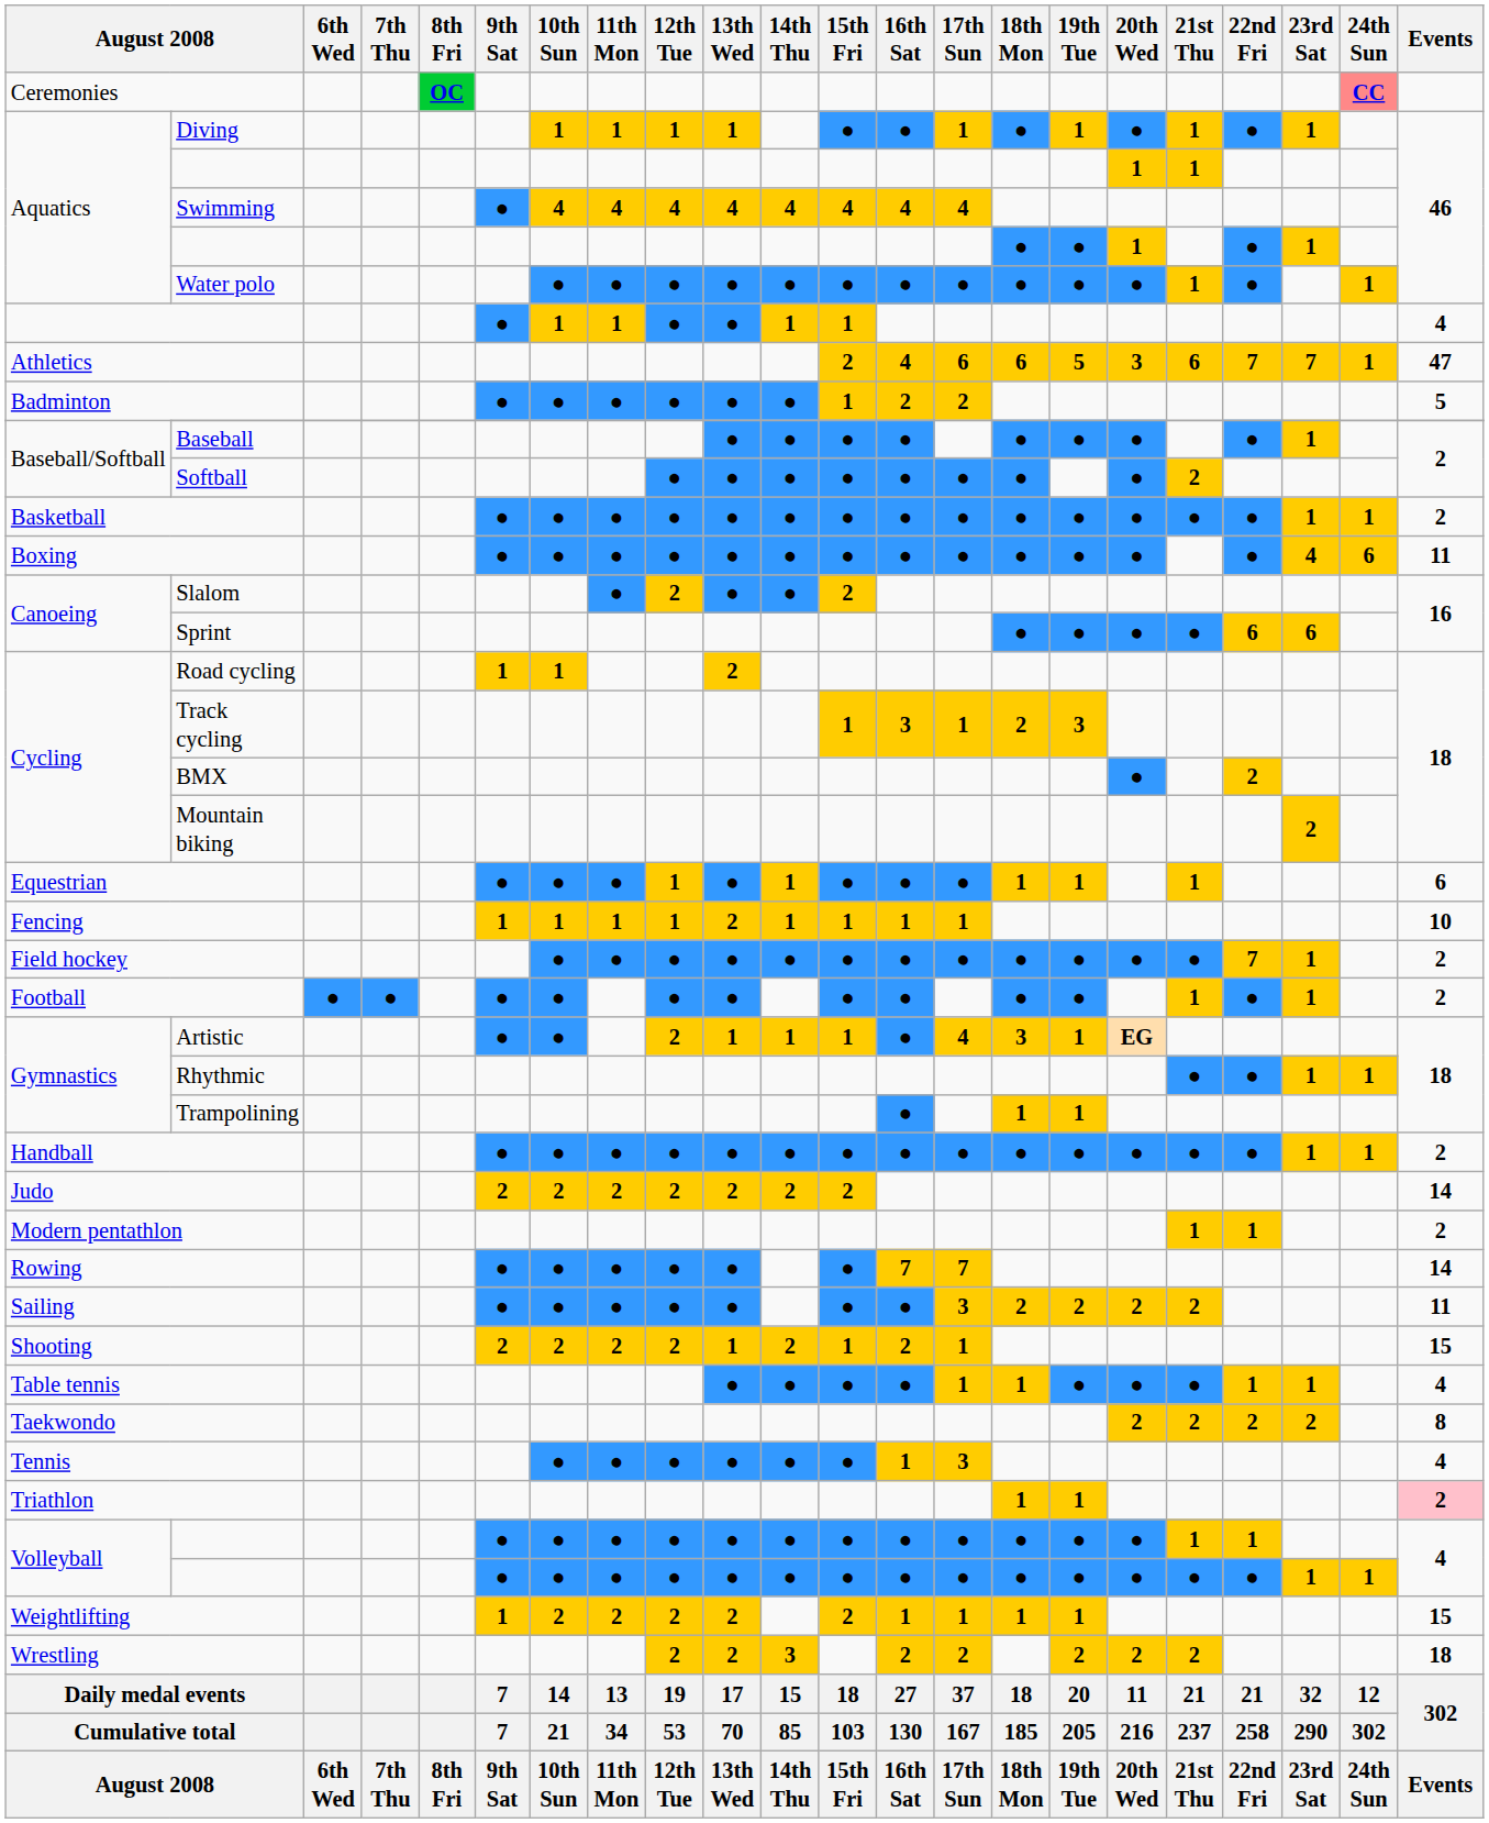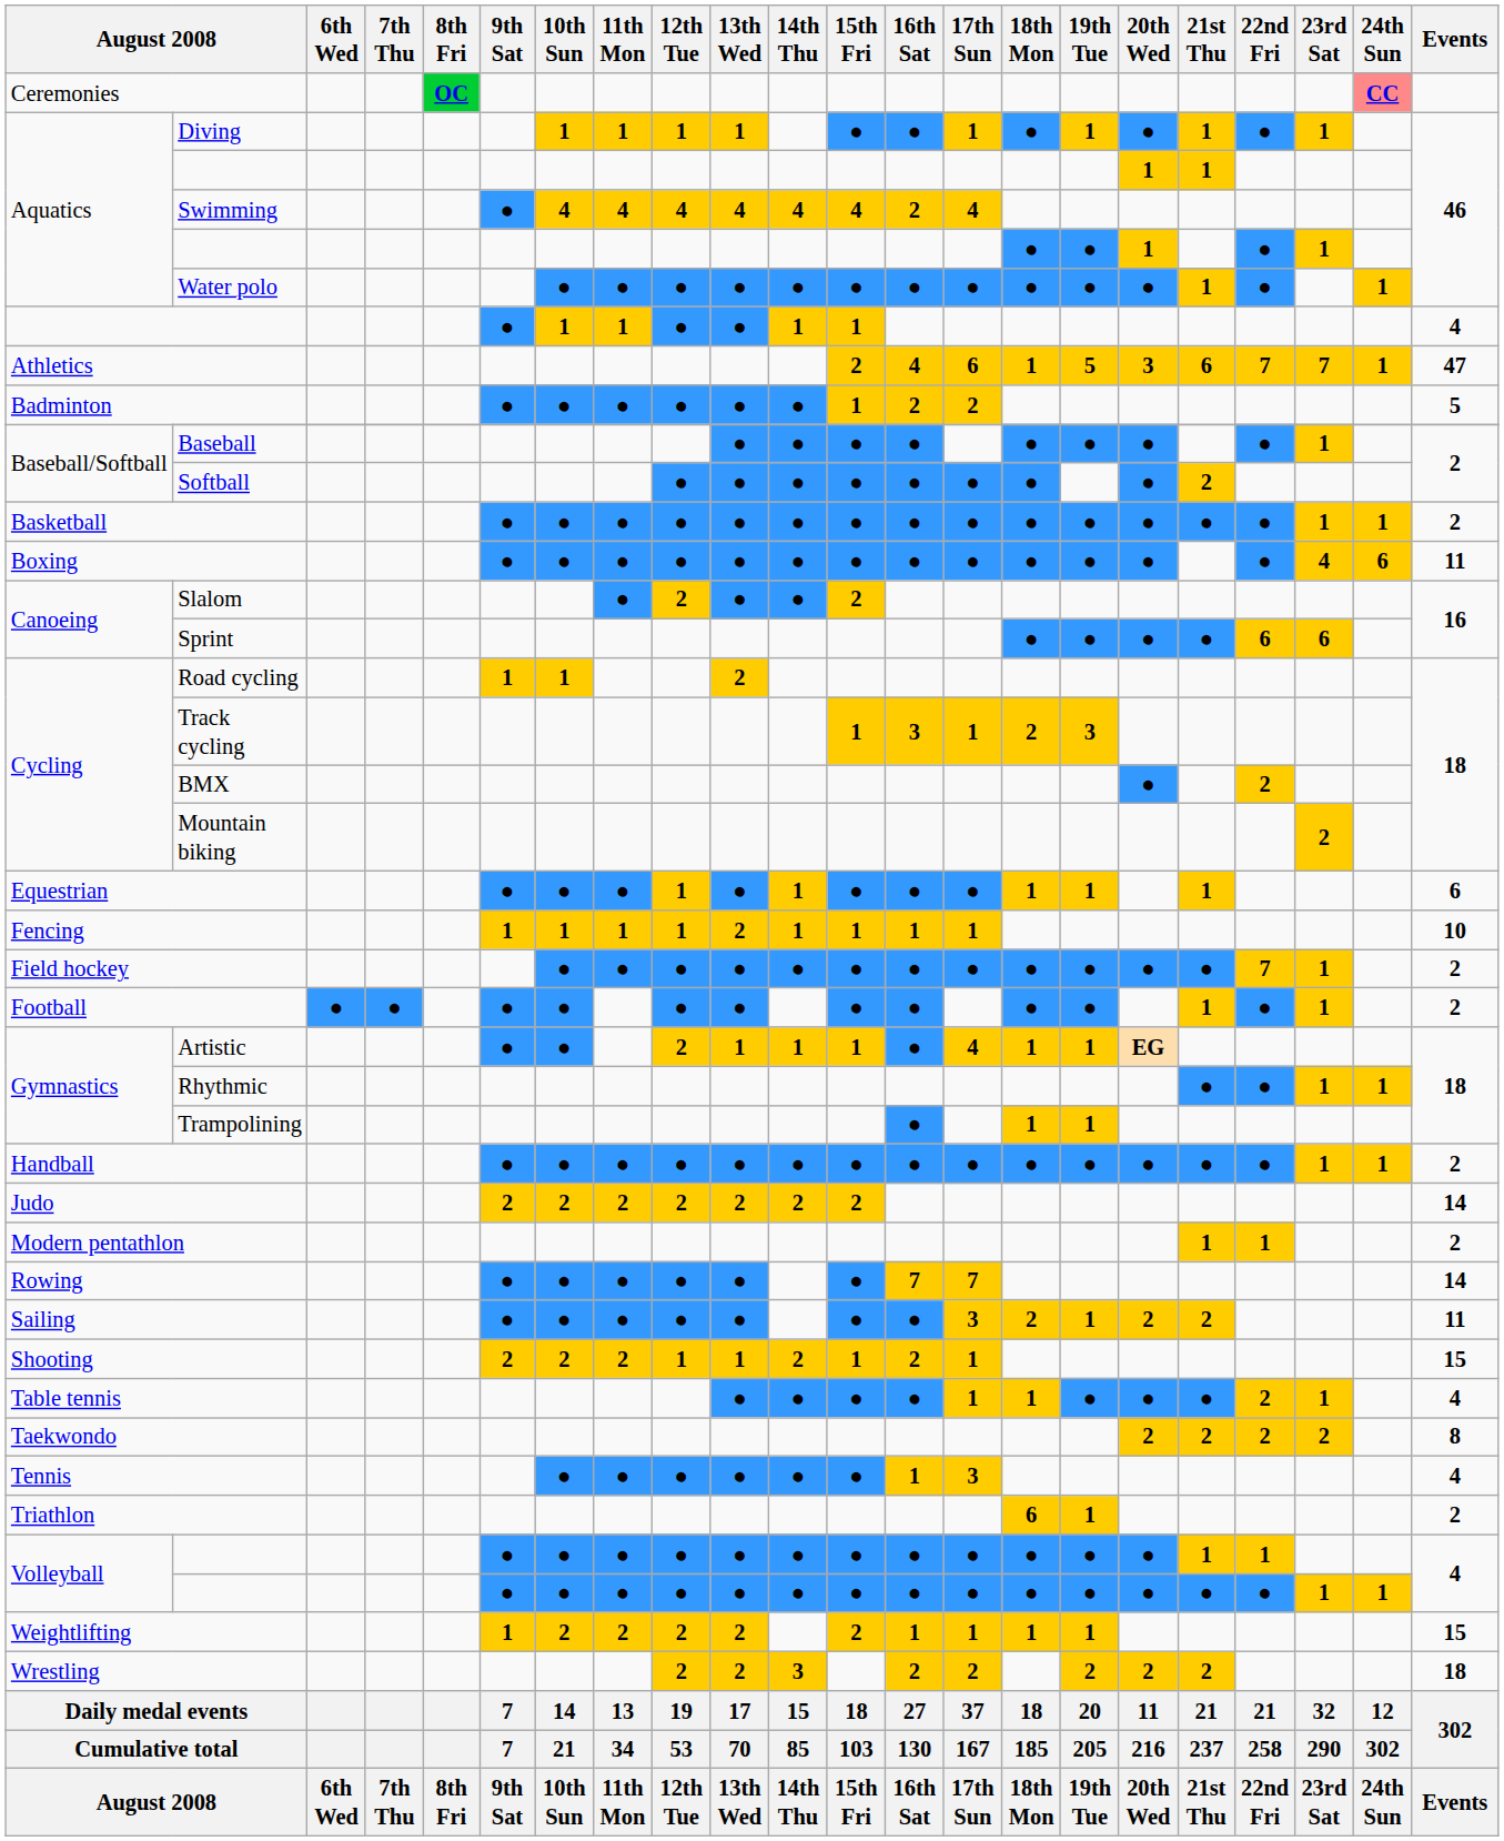Swimming | 16th Sat: 4 -> 2
Athletics | 18th Mon: 6 -> 1
Artistic | 18th Mon: 3 -> 1
Sailing | 19th Tue: 2 -> 1
Shooting | 12th Tue: 2 -> 1
Table tennis | 22nd Fri: 1 -> 2
Triathlon | 18th Mon: 1 -> 6
Triathlon | Events: pink background -> no background
